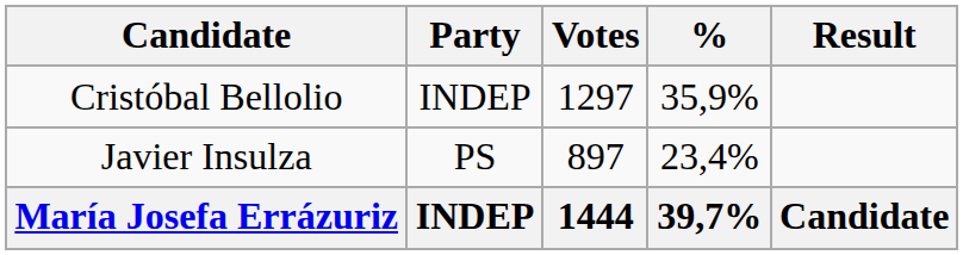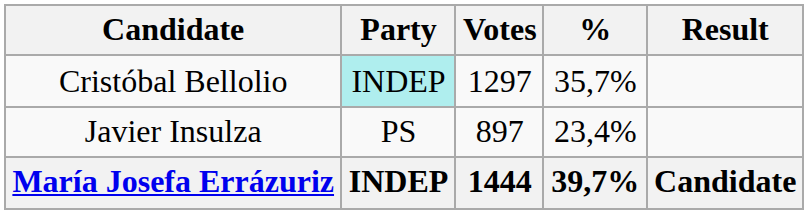Cristóbal Bellolio | Party: no background -> paleturquoise background
Cristóbal Bellolio | %: 35,9% -> 35,7%
